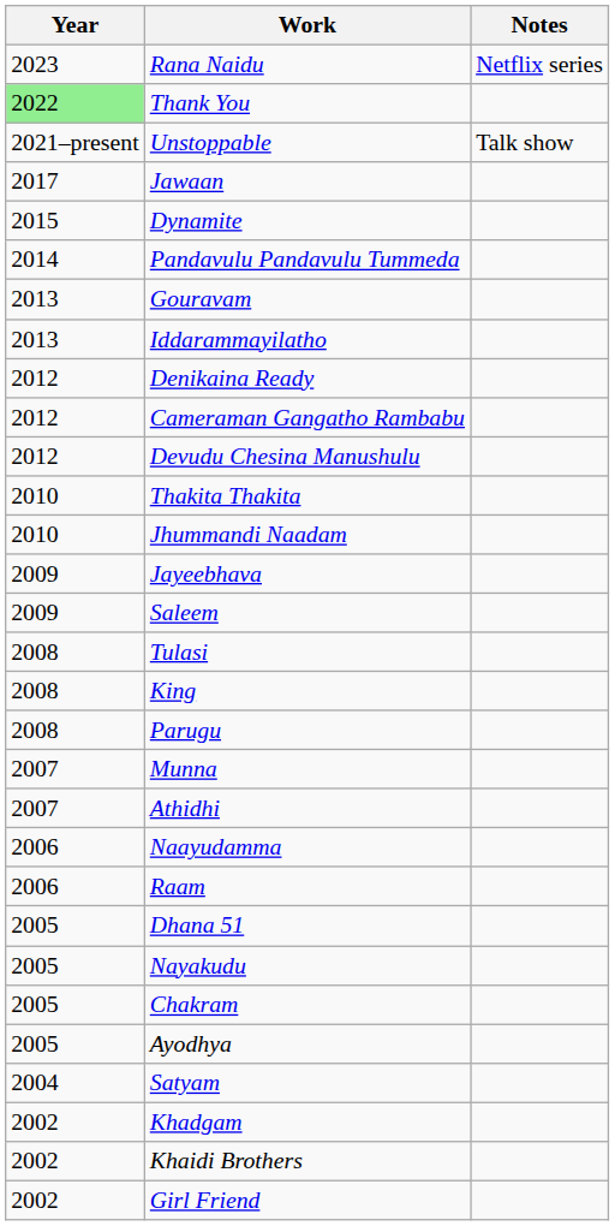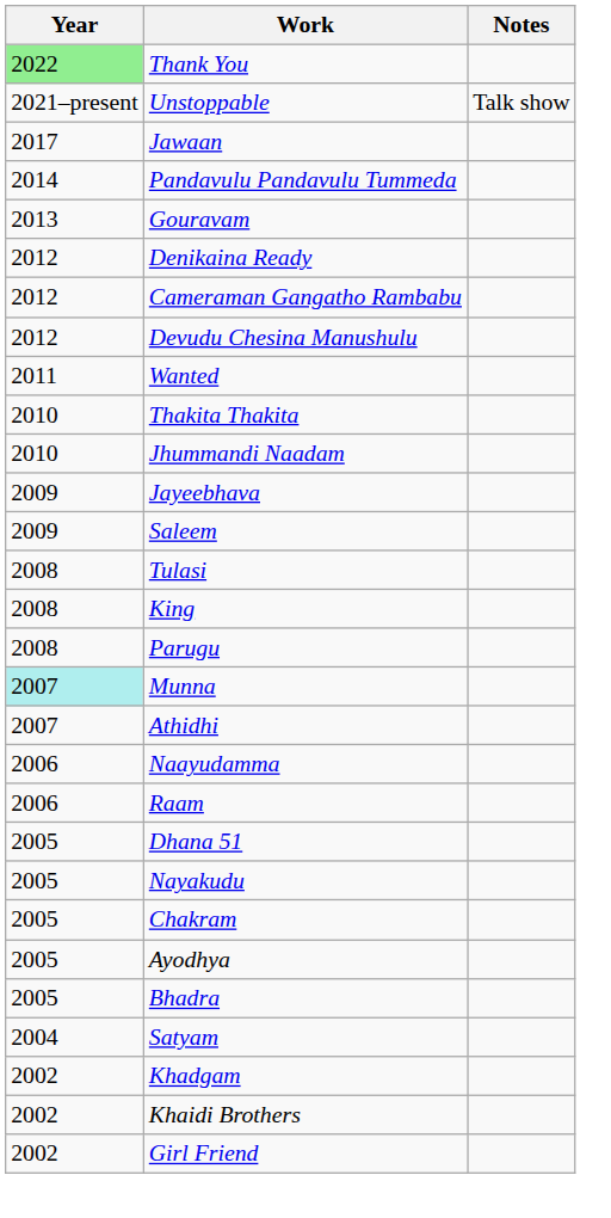- row: 2023 | Rana Naidu | Netflix series
- row: 2015 | Dynamite
- row: 2013 | Iddarammayilatho
+ row: 2011 | Wanted
Munna | Year: no background -> paleturquoise background
+ row: 2005 | Bhadra
